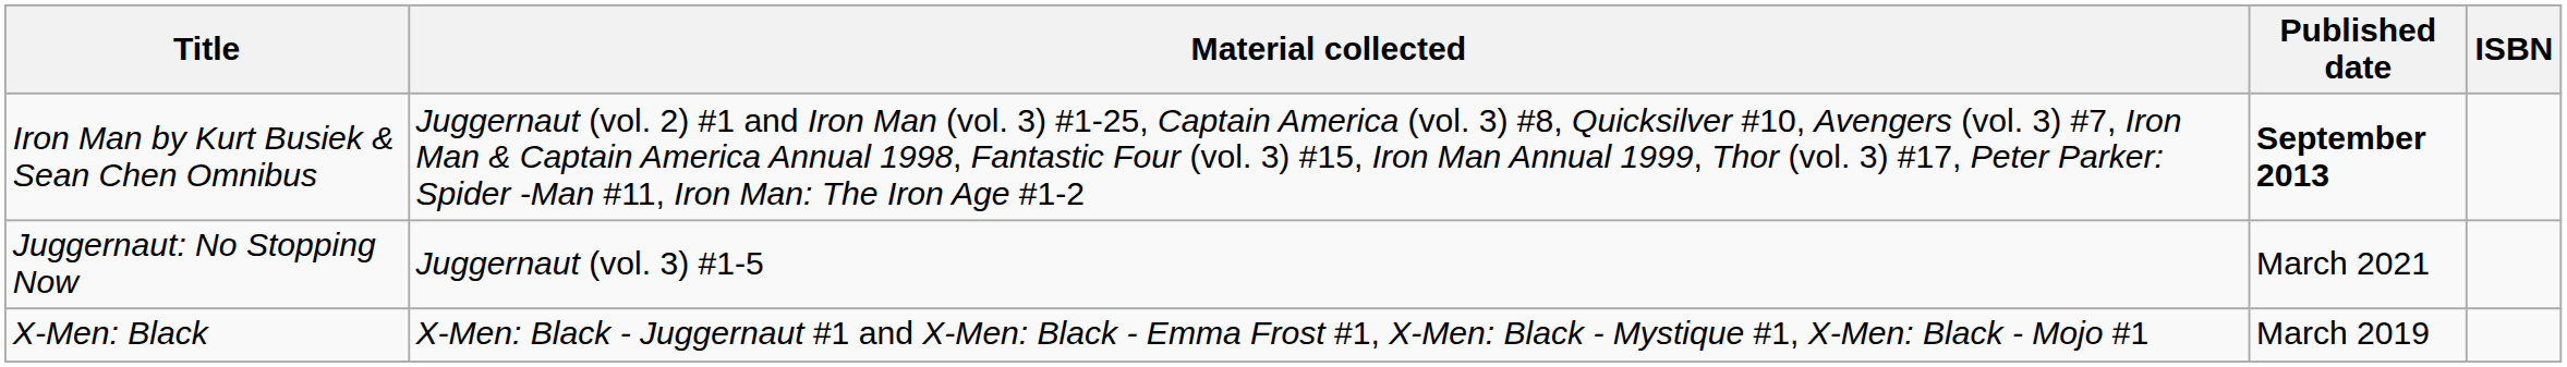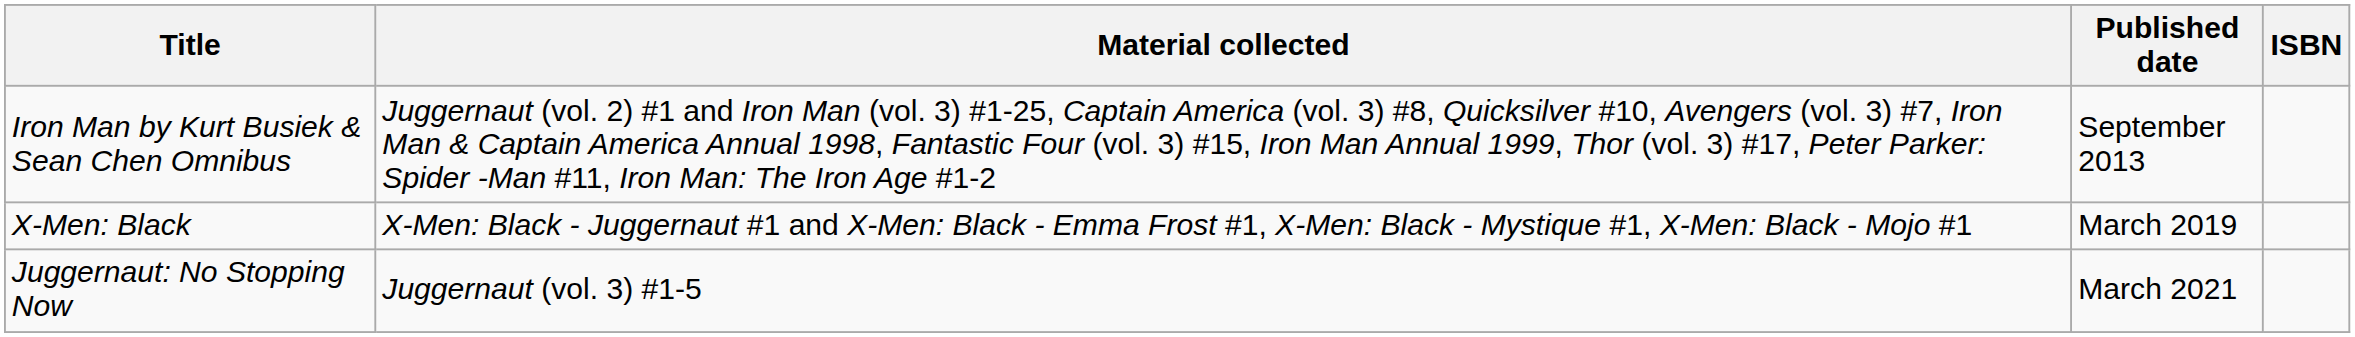Iron Man by Kurt Busiek & Sean Chen Omnibus | Published date: bold -> normal
rows swapped: X-Men: Black <-> Juggernaut: No Stopping Now
